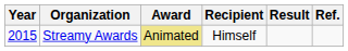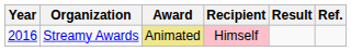Streamy Awards | Year: 2015 -> 2016
Streamy Awards | Recipient: no background -> pink background
